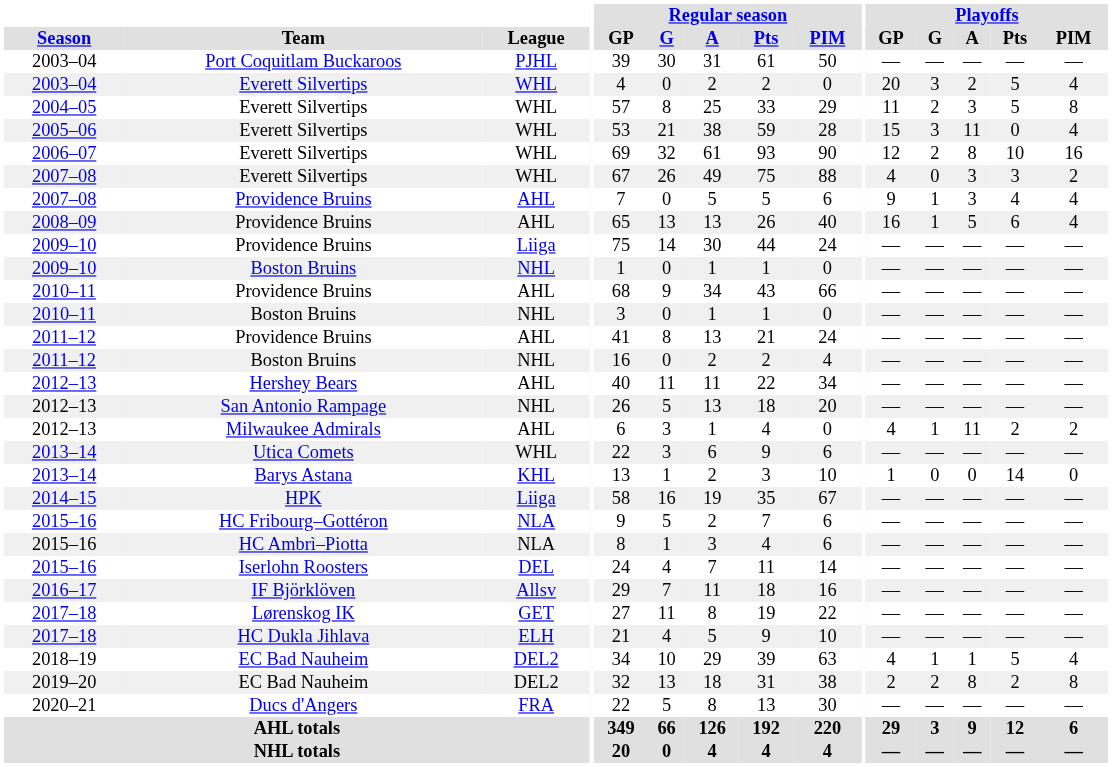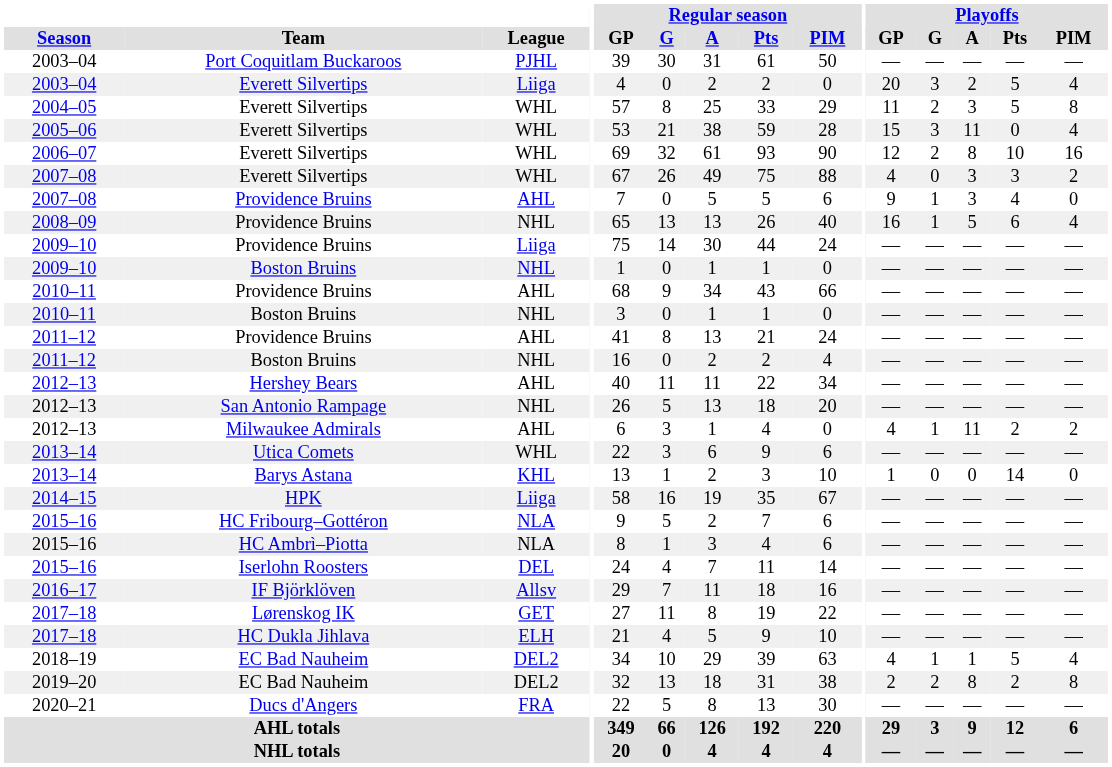2003–04 / Everett Silvertips | League: WHL -> Liiga
2007–08 / Providence Bruins | Playoffs / PIM: 4 -> 0
2008–09 | League: AHL -> NHL
